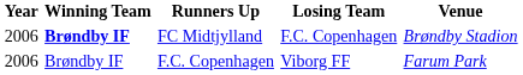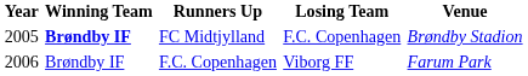FC Midtjylland | Year: 2006 -> 2005
